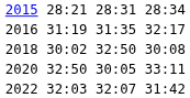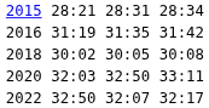2016 | column 7: 32:17 -> 31:42
2018 | column 5: 32:50 -> 30:05
2020 | column 3: 32:50 -> 32:03
2020 | column 5: 30:05 -> 32:50
2022 | column 3: 32:03 -> 32:50
2022 | column 7: 31:42 -> 32:17
